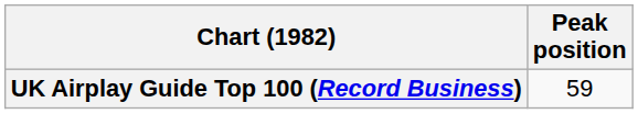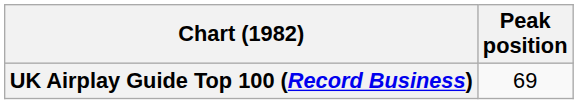UK Airplay Guide Top 100 (Record Business) | Peak position: 59 -> 69
